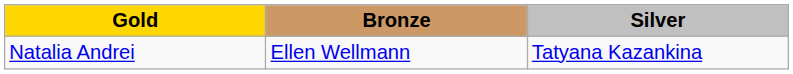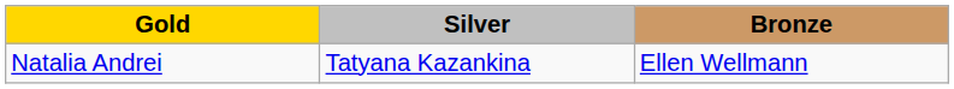columns swapped: Silver <-> Bronze
